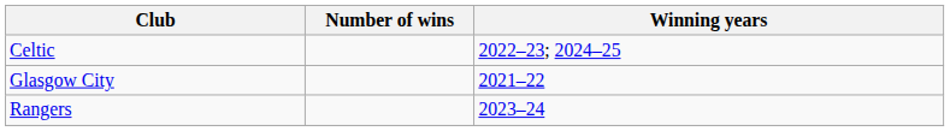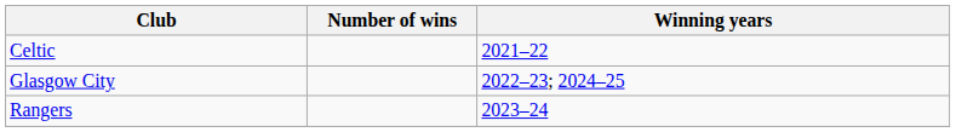Celtic | Winning years: 2022–23; 2024–25 -> 2021–22
Glasgow City | Winning years: 2021–22 -> 2022–23; 2024–25
